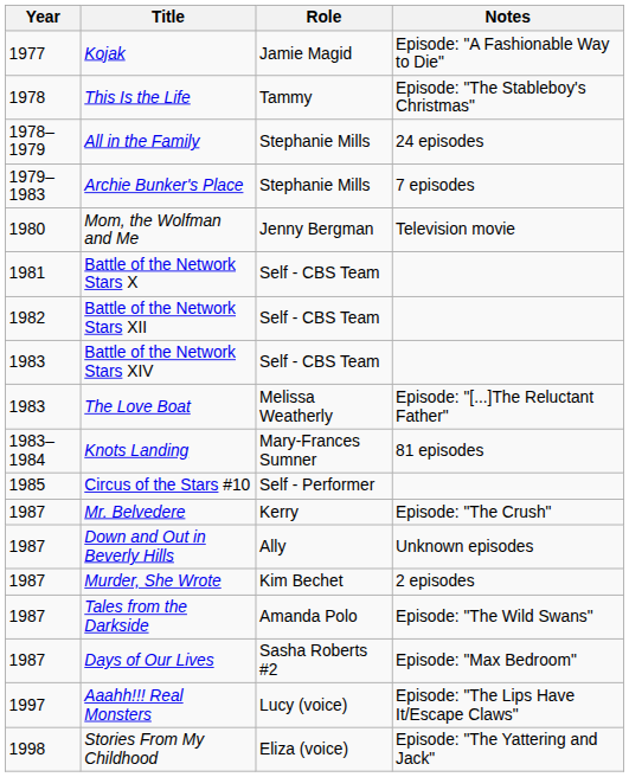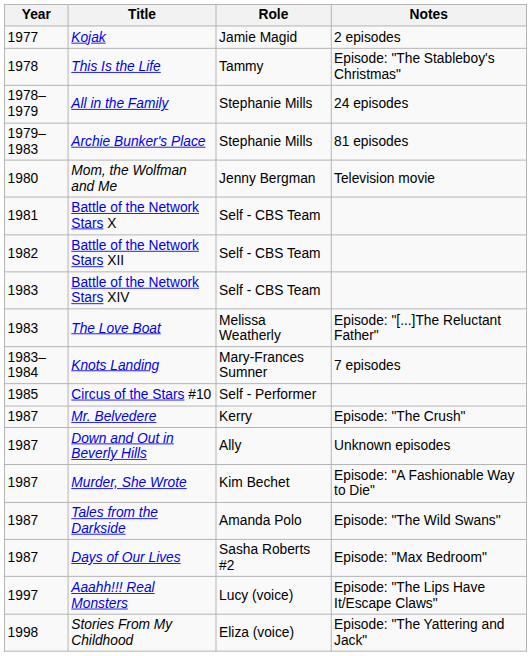Kojak | Notes: Episode: "A Fashionable Way to Die" -> 2 episodes
Archie Bunker's Place | Notes: 7 episodes -> 81 episodes
Knots Landing | Notes: 81 episodes -> 7 episodes
Murder, She Wrote | Notes: 2 episodes -> Episode: "A Fashionable Way to Die"
